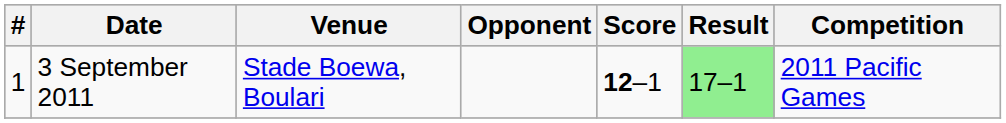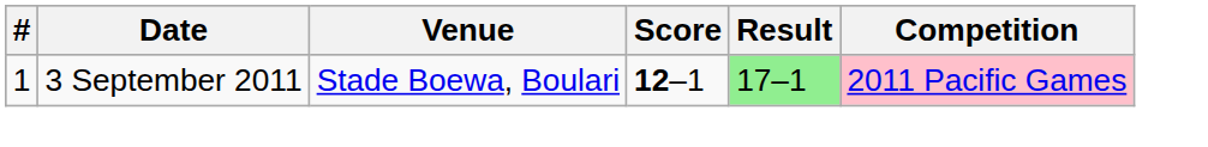- column: Opponent
3 September 2011 | Competition: no background -> pink background
